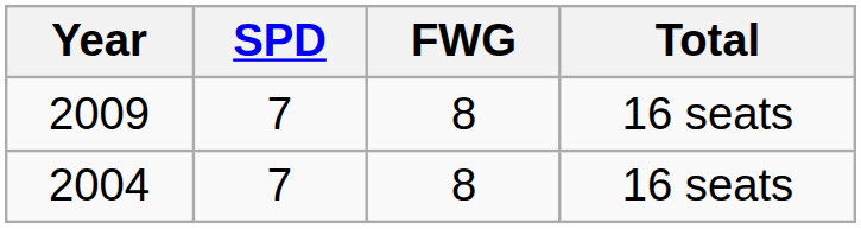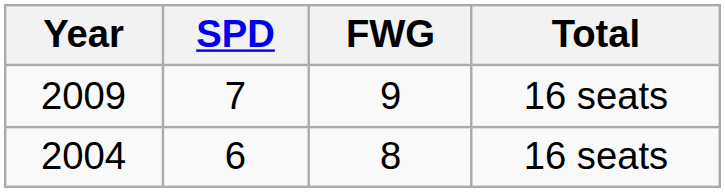2009 | FWG: 8 -> 9
2004 | SPD: 7 -> 6
